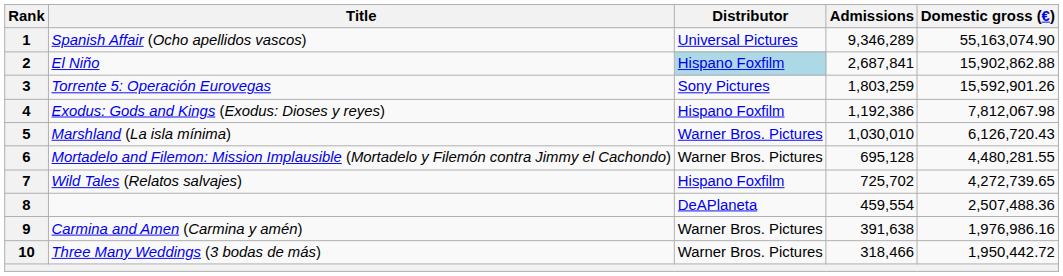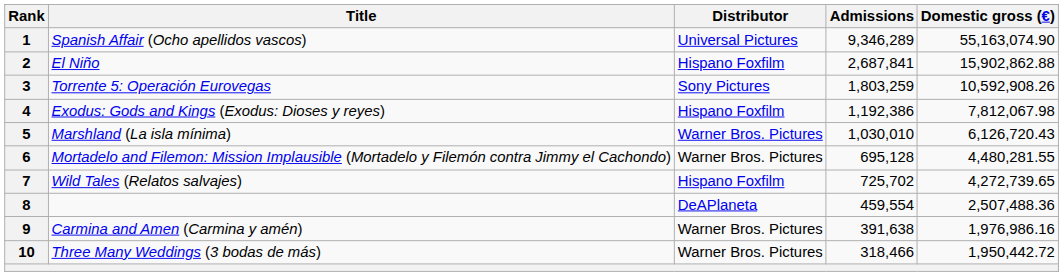2 | Distributor: lightblue background -> no background
3 | Domestic gross (€): 15,592,901.26 -> 10,592,908.26
